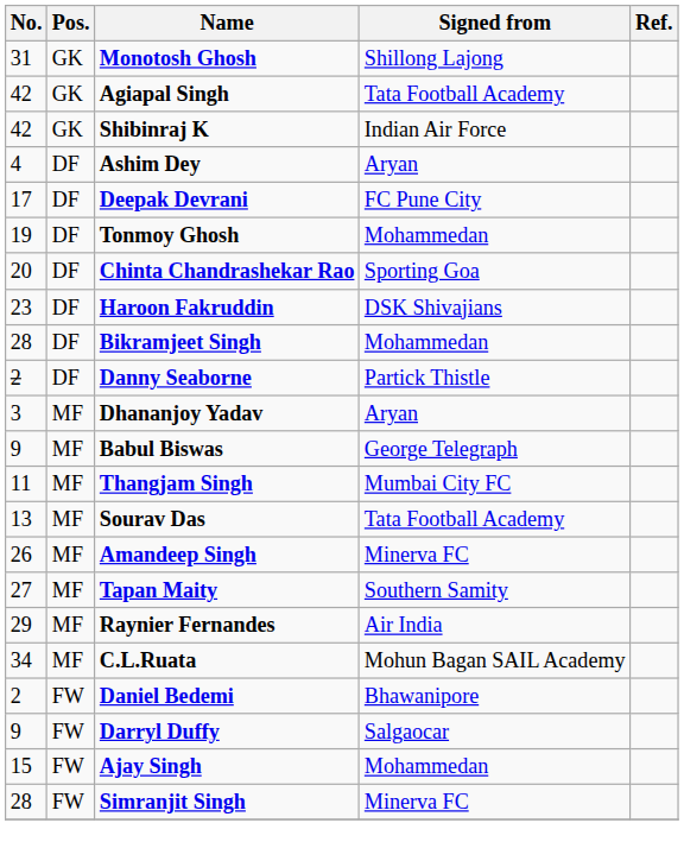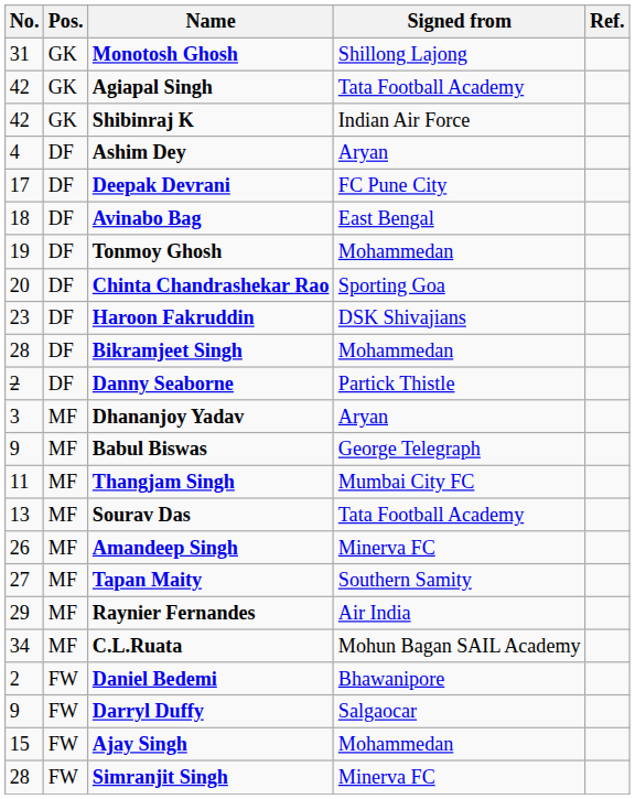+ row: 18 | DF | Avinabo Bag | East Bengal
